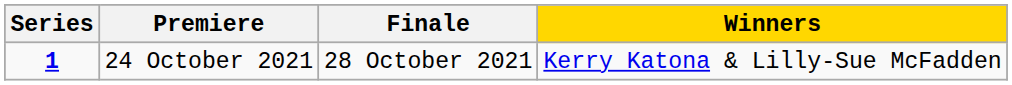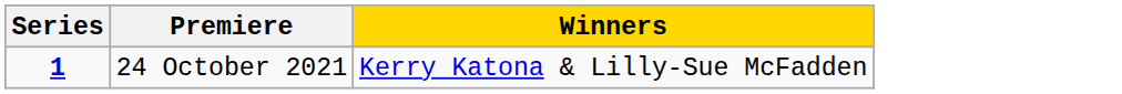- column: Finale | 28 October 2021
